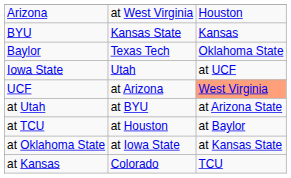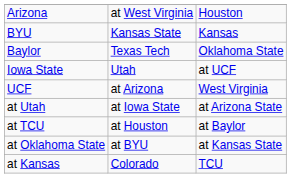UCF | column 3: lightsalmon background -> no background
at Utah | column 2: at BYU -> at Iowa State
at Oklahoma State | column 2: at Iowa State -> at BYU
